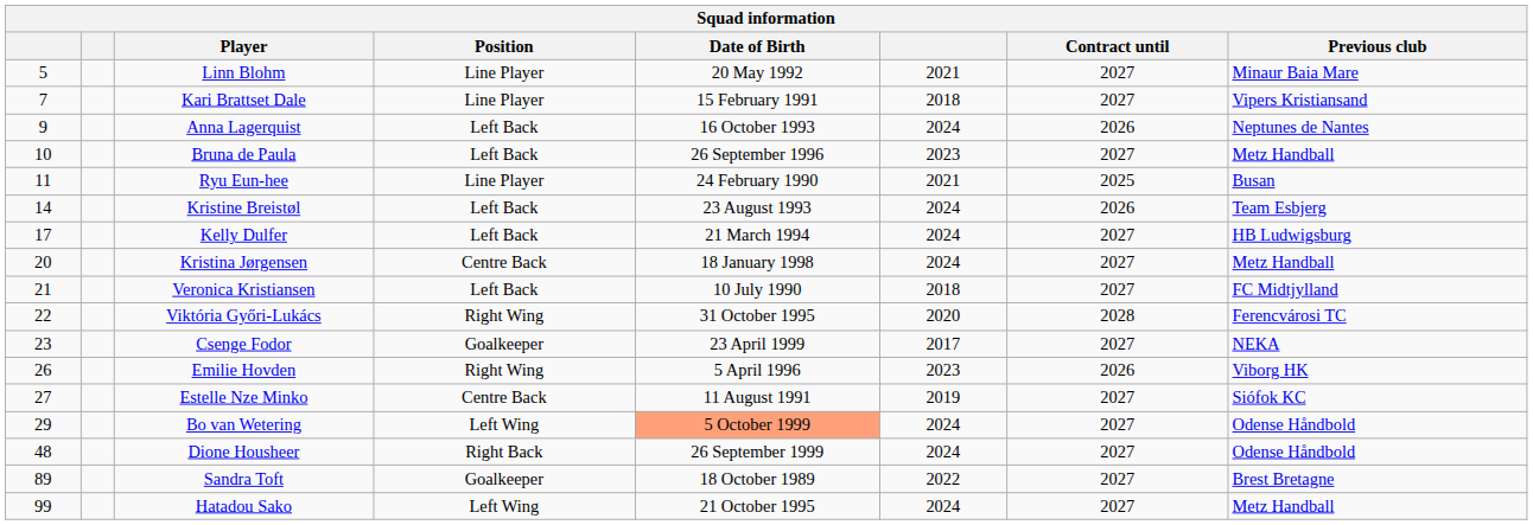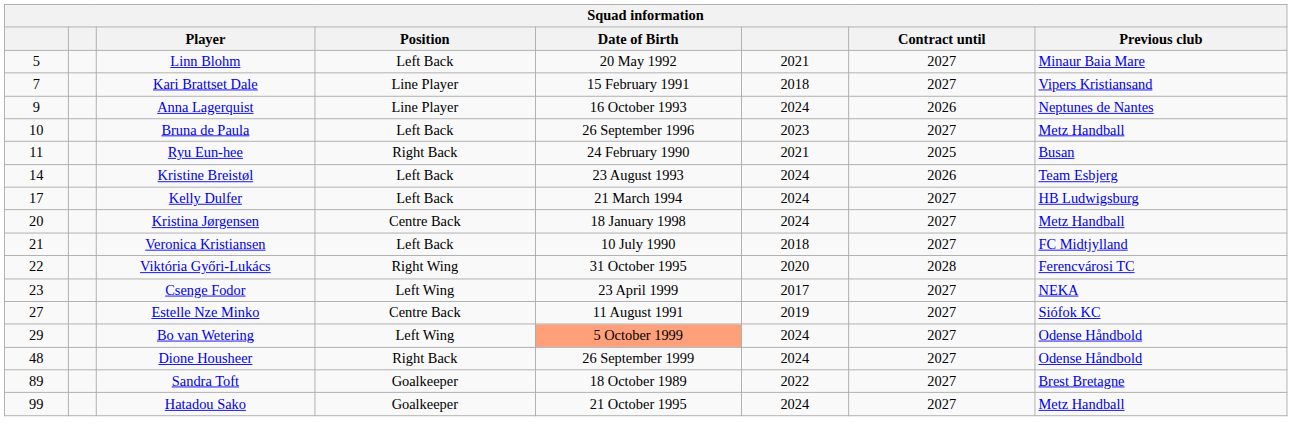Linn Blohm | Position: Line Player -> Left Back
Anna Lagerquist | Position: Left Back -> Line Player
Ryu Eun-hee | Position: Line Player -> Right Back
Csenge Fodor | Position: Goalkeeper -> Left Wing
- row: 26 | Emilie Hovden | Right Wing | 5 April 1996 | 2023 | 2026 | Viborg HK
Hatadou Sako | Position: Left Wing -> Goalkeeper
